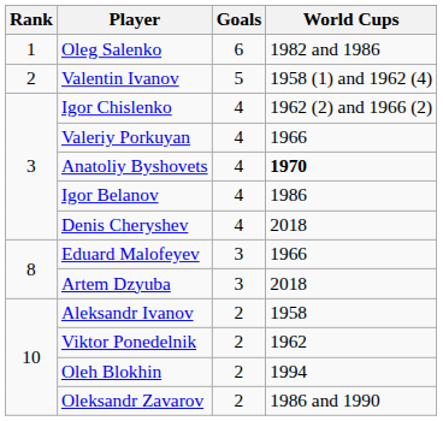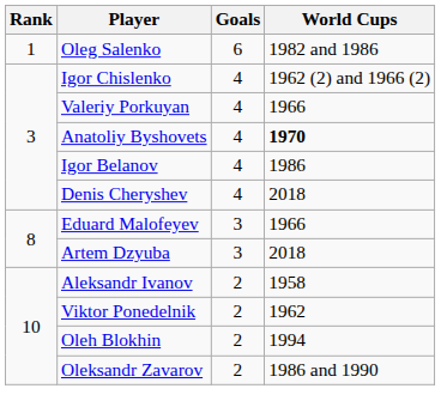- row: 2 | Valentin Ivanov | 5 | 1958 (1) and 1962 (4)
